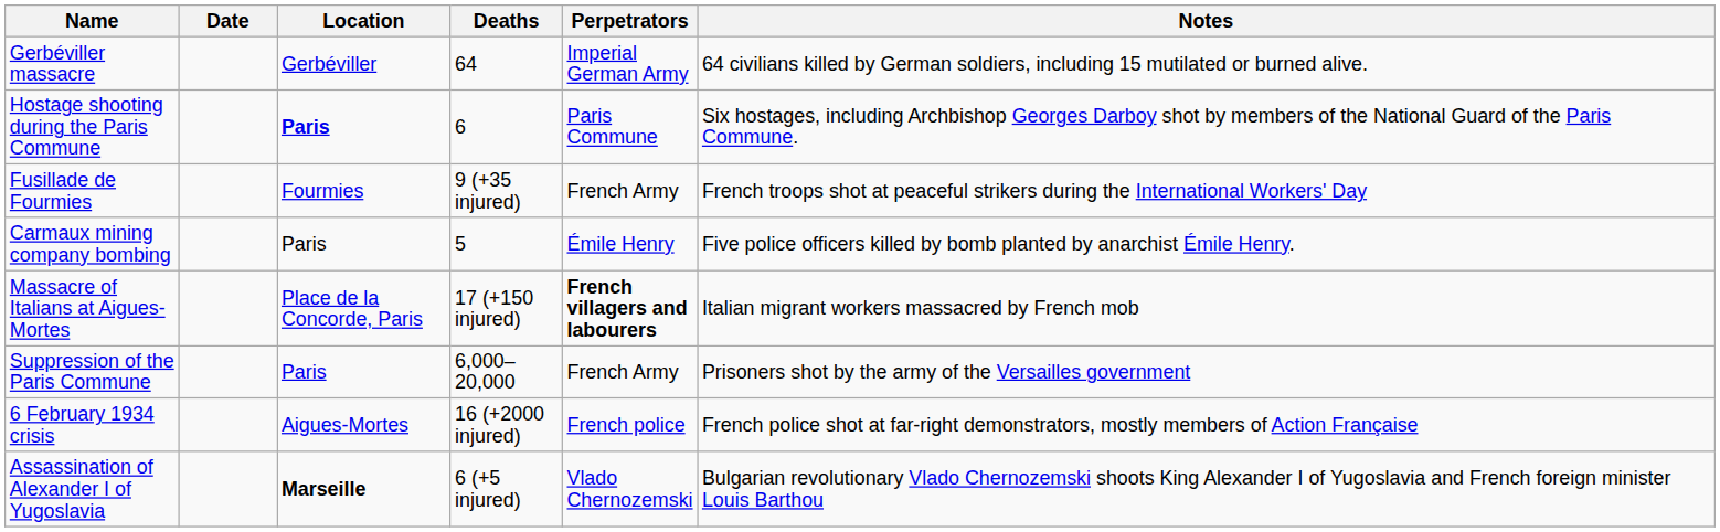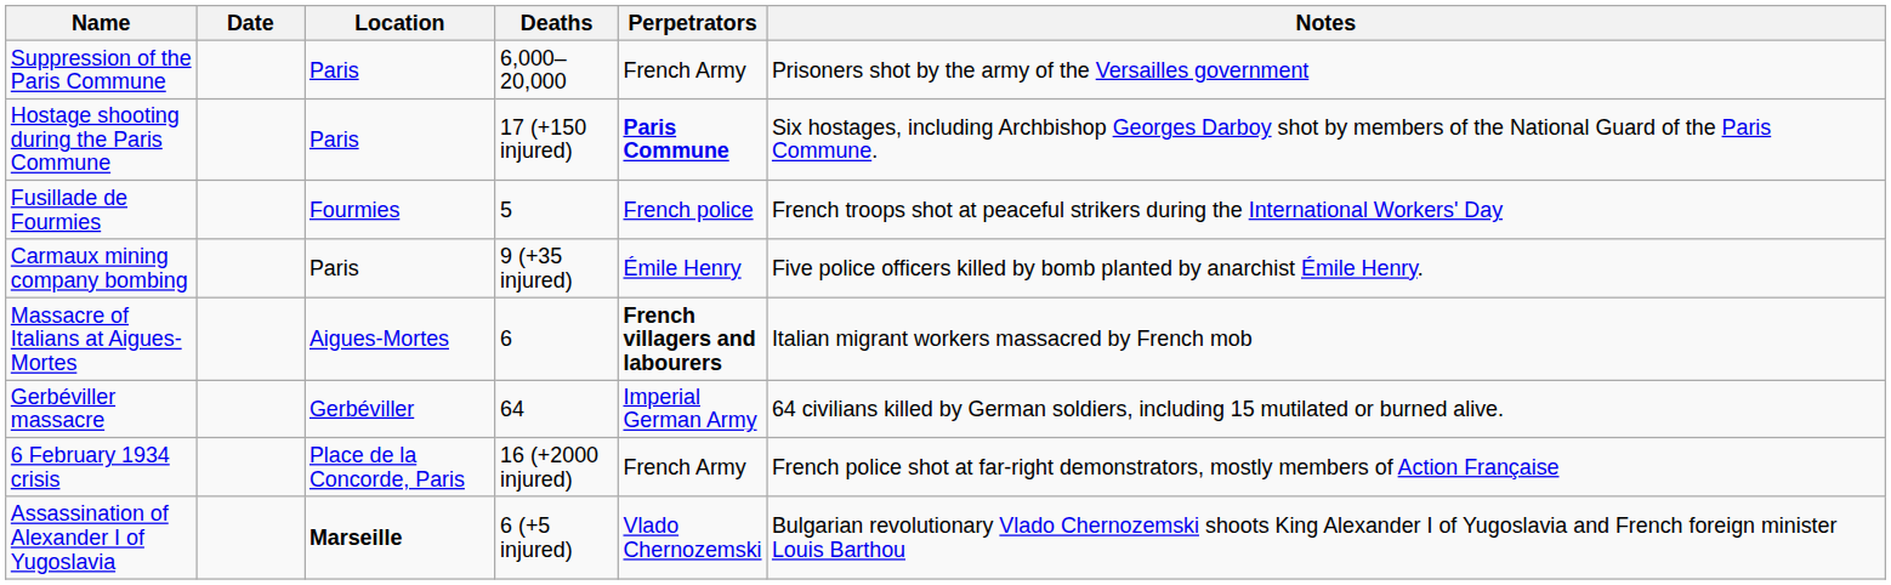rows swapped: Suppression of the Paris Commune <-> Gerbéviller massacre
Hostage shooting during the Paris Commune | Location: bold -> normal
Hostage shooting during the Paris Commune | Deaths: 6 -> 17 (+150 injured)
Hostage shooting during the Paris Commune | Perpetrators: normal -> bold
Fusillade de Fourmies | Deaths: 9 (+35 injured) -> 5
Fusillade de Fourmies | Perpetrators: French Army -> French police
Carmaux mining company bombing | Deaths: 5 -> 9 (+35 injured)
Massacre of Italians at Aigues-Mortes | Location: Place de la Concorde, Paris -> Aigues-Mortes
Massacre of Italians at Aigues-Mortes | Deaths: 17 (+150 injured) -> 6
6 February 1934 crisis | Location: Aigues-Mortes -> Place de la Concorde, Paris
6 February 1934 crisis | Perpetrators: French police -> French Army
